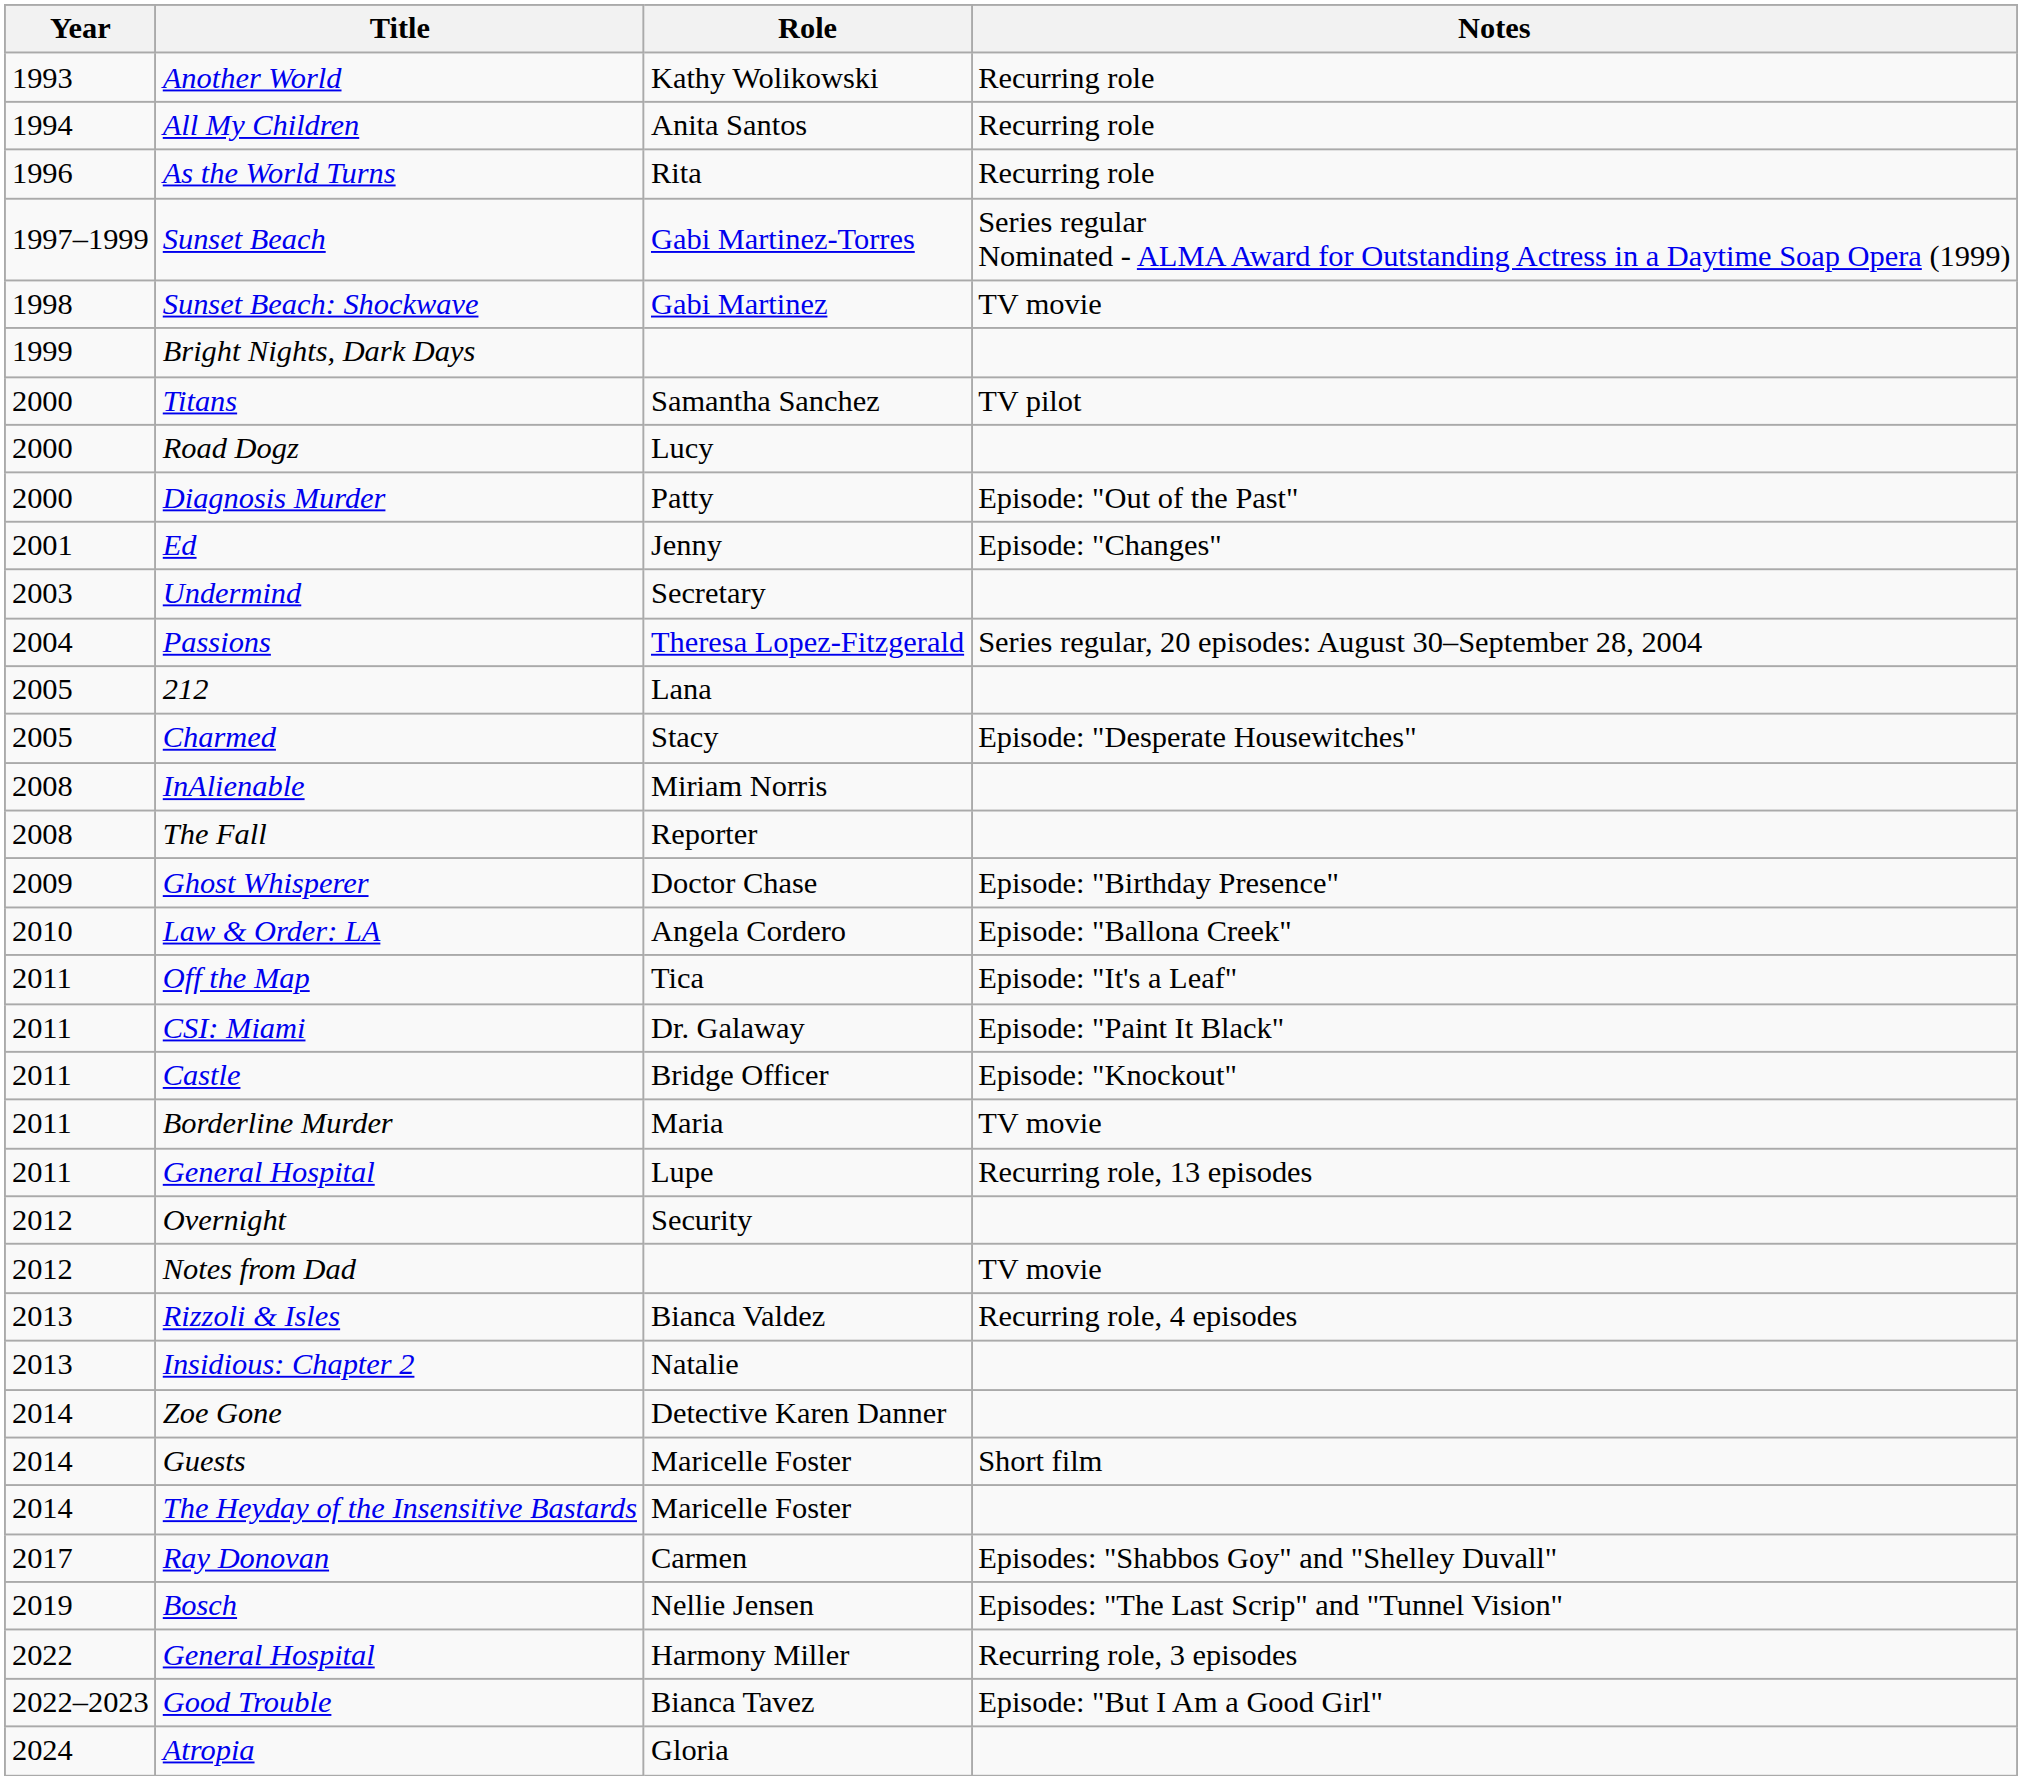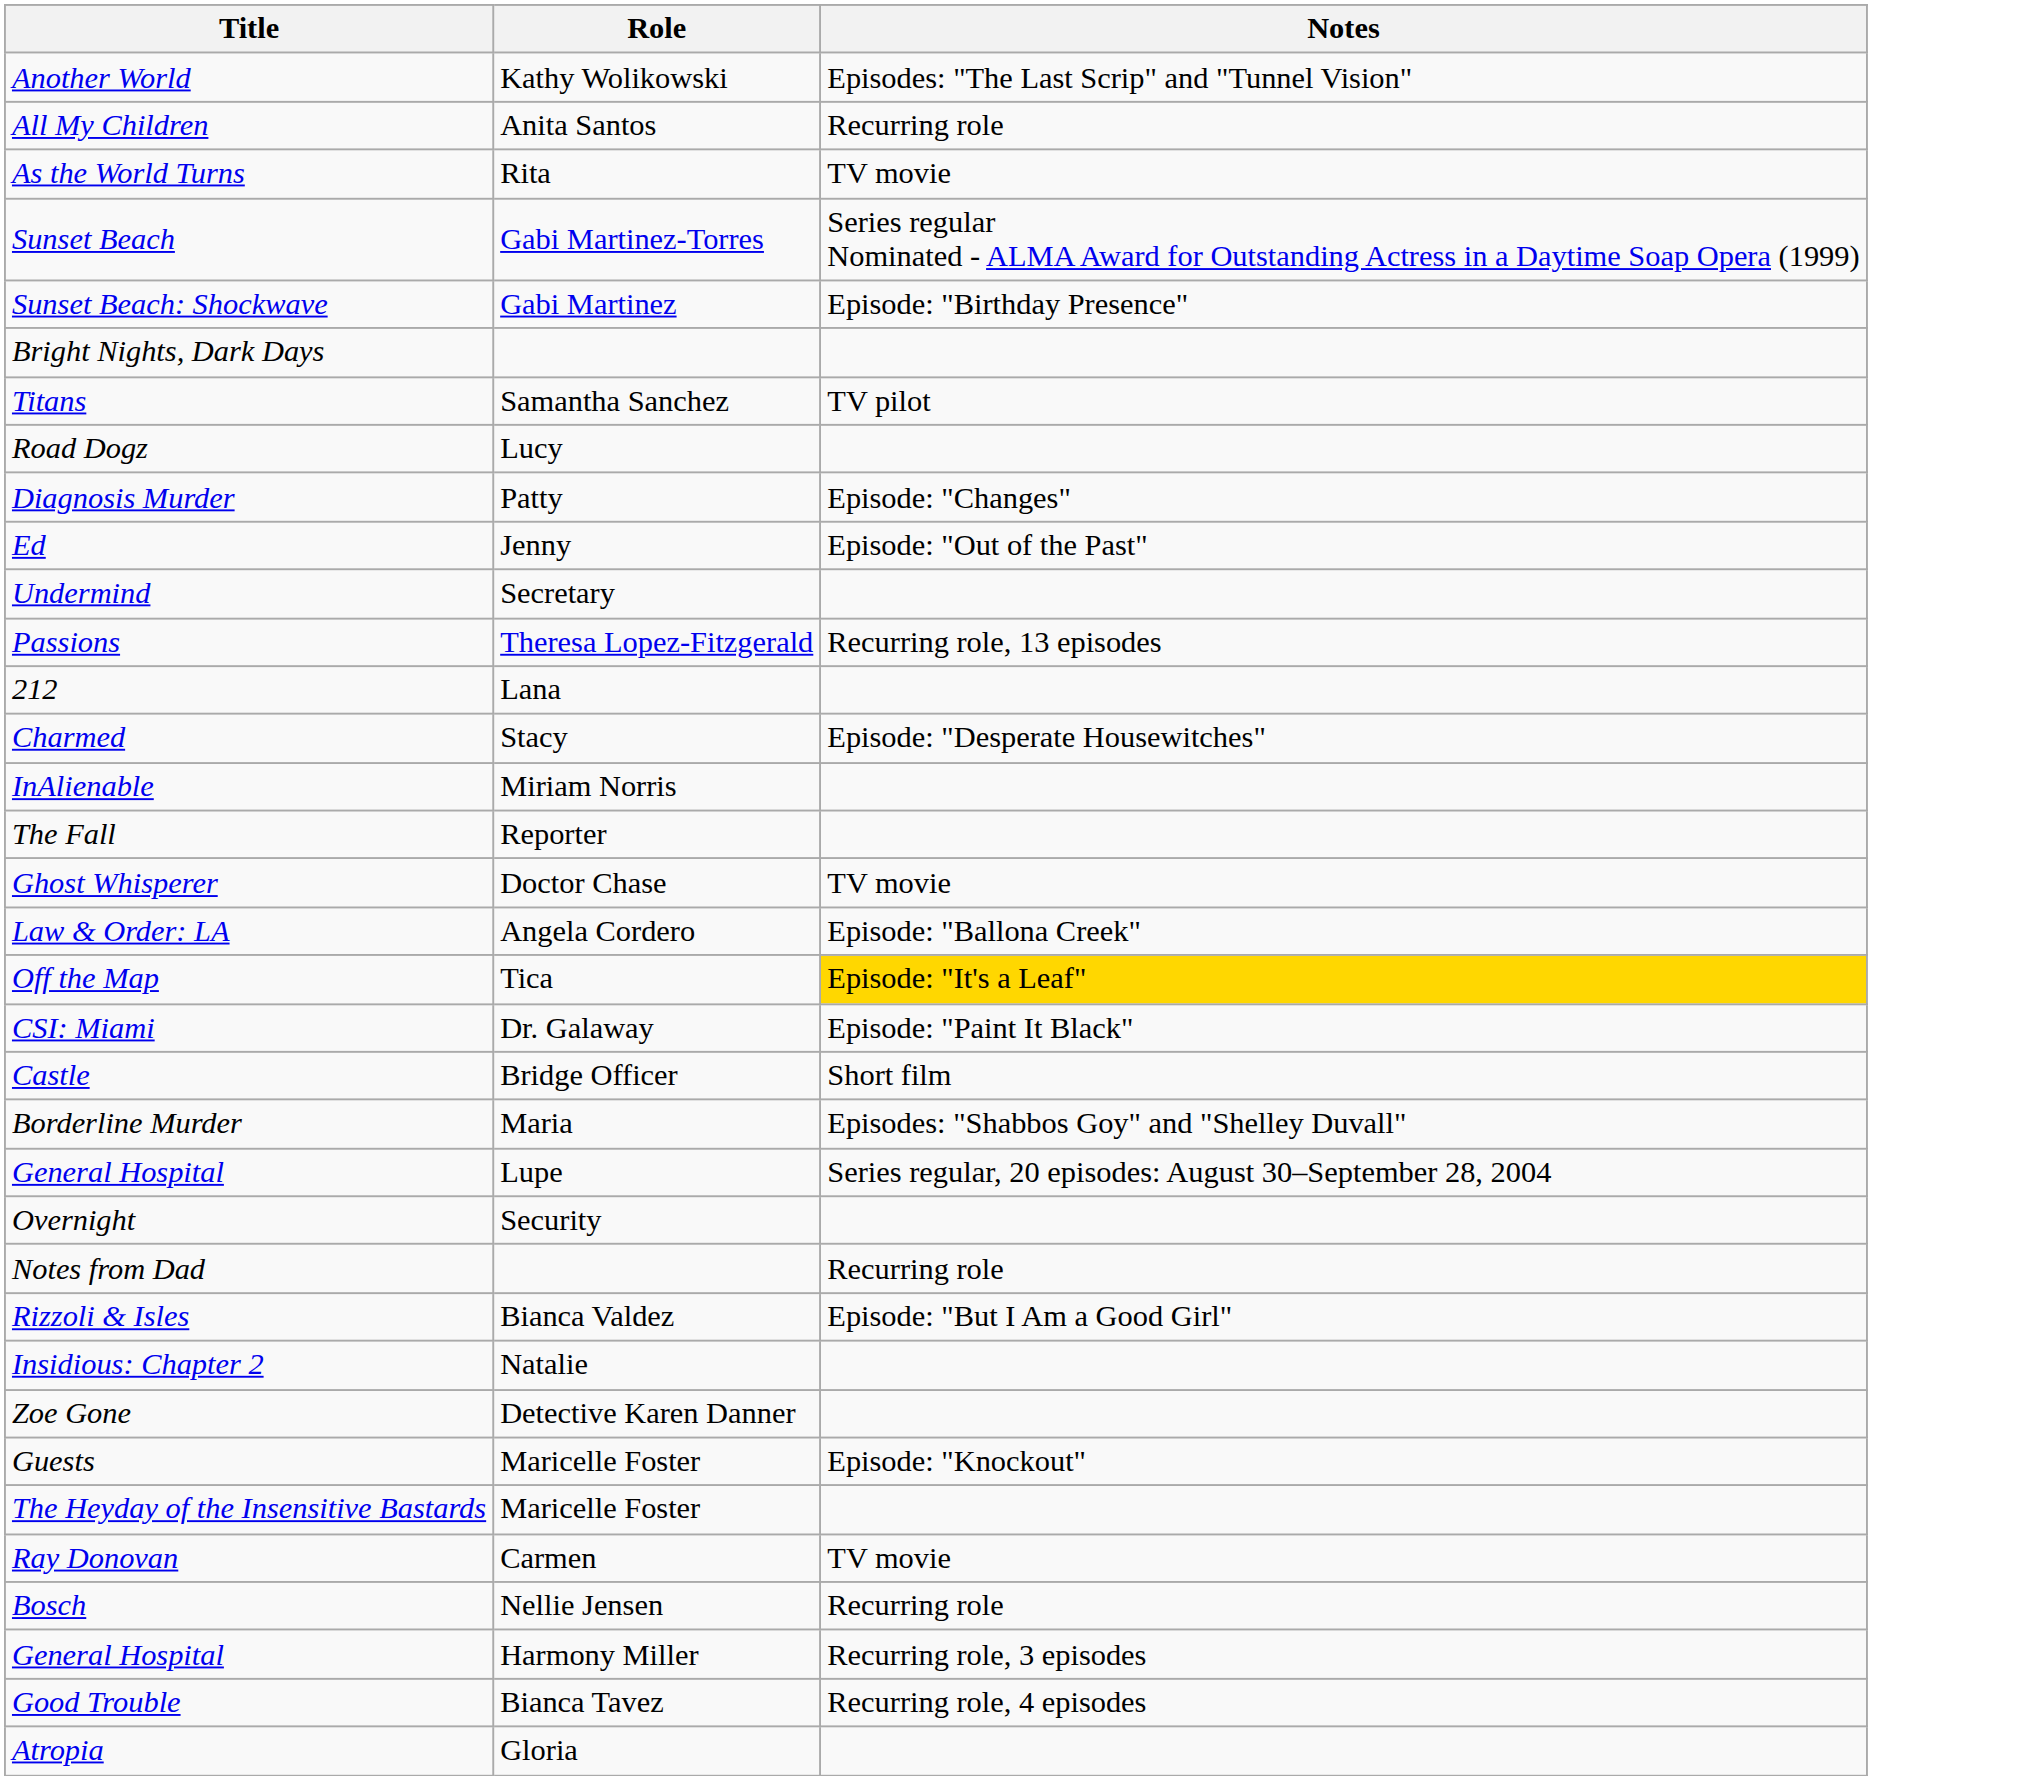- column: Year | 1993 | 1994 | 1996 | 1997–1999 | 1998 | 1999 | 2000 | 2000 | 2000 | 2001 | 2003 | 2004 | 2005 | 2005 | 2008 | 2008 | 2009 | 2010 | 2011 | 2011 | 2011 | 2011 | 2011 | 2012 | 2012 | 2013 | 2013 | 2014 | 2014 | 2014 | 2017 | 2019 | 2022 | 2022–2023 | 2024
Another World | Notes: Recurring role -> Episodes: "The Last Scrip" and "Tunnel Vision"
As the World Turns | Notes: Recurring role -> TV movie
Sunset Beach: Shockwave | Notes: TV movie -> Episode: "Birthday Presence"
Diagnosis Murder | Notes: Episode: "Out of the Past" -> Episode: "Changes"
Ed | Notes: Episode: "Changes" -> Episode: "Out of the Past"
Passions | Notes: Series regular, 20 episodes: August 30–September 28, 2004 -> Recurring role, 13 episodes
Ghost Whisperer | Notes: Episode: "Birthday Presence" -> TV movie
Off the Map | Notes: no background -> gold background
Castle | Notes: Episode: "Knockout" -> Short film
Borderline Murder | Notes: TV movie -> Episodes: "Shabbos Goy" and "Shelley Duvall"
General Hospital / Lupe | Notes: Recurring role, 13 episodes -> Series regular, 20 episodes: August 30–September 28, 2004
Notes from Dad | Notes: TV movie -> Recurring role
Rizzoli & Isles | Notes: Recurring role, 4 episodes -> Episode: "But I Am a Good Girl"
Guests | Notes: Short film -> Episode: "Knockout"
Ray Donovan | Notes: Episodes: "Shabbos Goy" and "Shelley Duvall" -> TV movie
Bosch | Notes: Episodes: "The Last Scrip" and "Tunnel Vision" -> Recurring role
Good Trouble | Notes: Episode: "But I Am a Good Girl" -> Recurring role, 4 episodes
